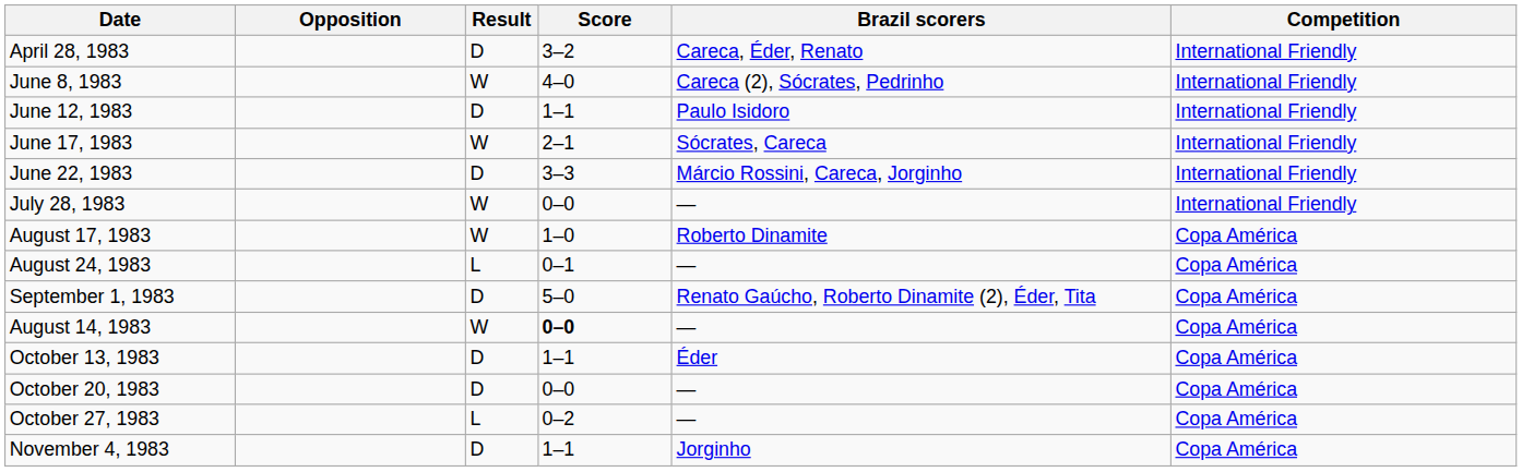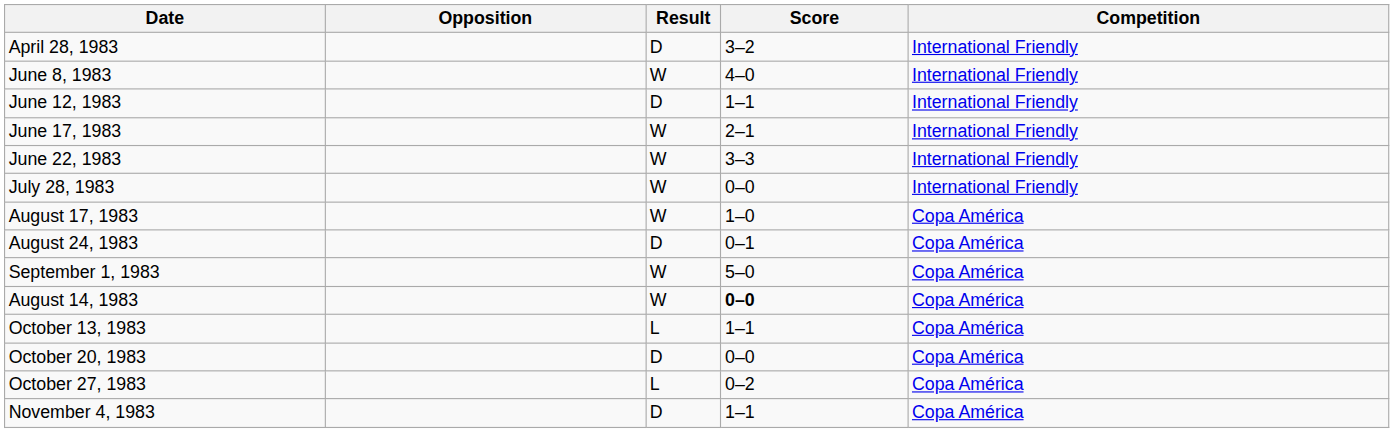- column: Brazil scorers | Careca, Éder, Renato | Careca (2), Sócrates, Pedrinho | Paulo Isidoro | Sócrates, Careca | Márcio Rossini, Careca, Jorginho | — | Roberto Dinamite | — | Renato Gaúcho, Roberto Dinamite (2), Éder, Tita | — | Éder | — | — | Jorginho
June 22, 1983 | Result: D -> W
August 24, 1983 | Result: L -> D
September 1, 1983 | Result: D -> W
October 13, 1983 | Result: D -> L
